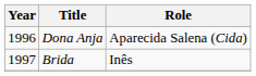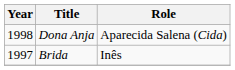Dona Anja | Year: 1996 -> 1998
